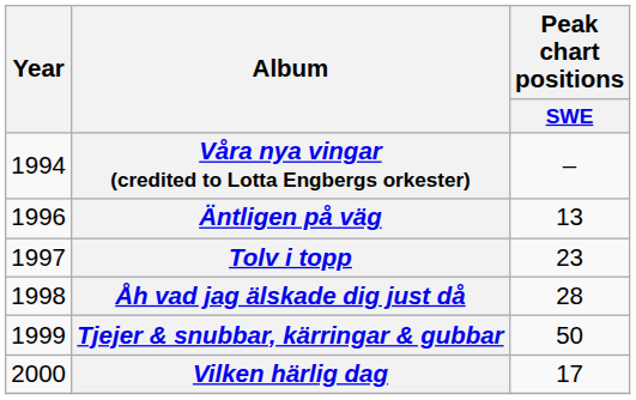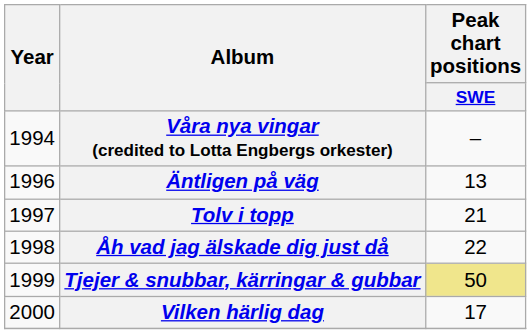Tolv i topp | Peak chart positions / SWE: 23 -> 21
Åh vad jag älskade dig just då | Peak chart positions / SWE: 28 -> 22
Tjejer & snubbar, kärringar & gubbar | Peak chart positions / SWE: no background -> khaki background
